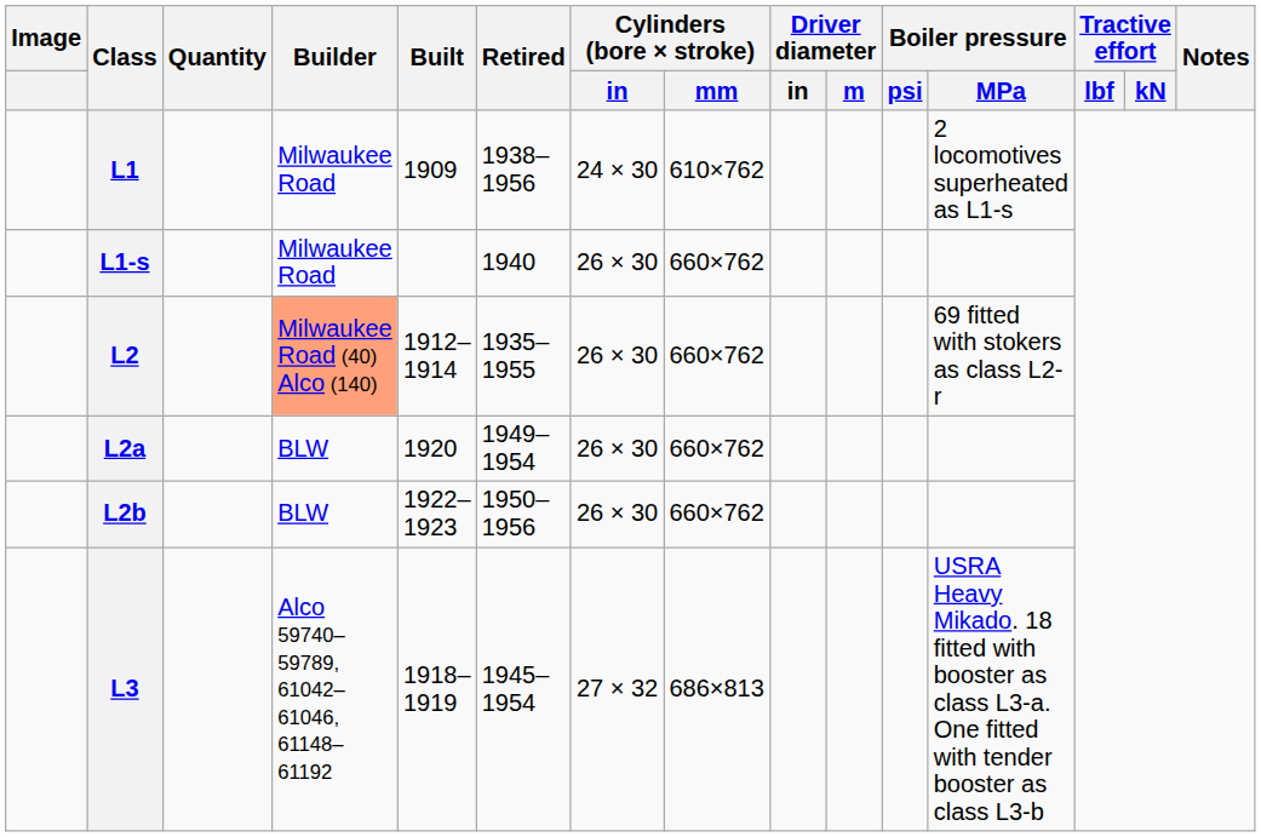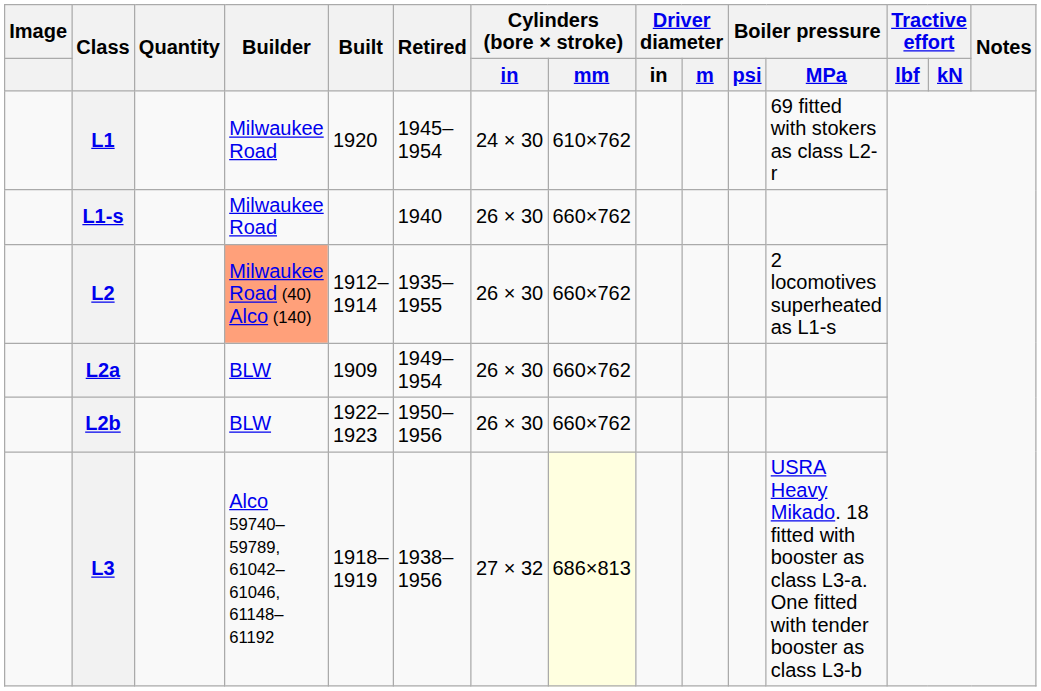L1 | Built: 1909 -> 1920
L1 | Retired: 1938–1956 -> 1945–1954
L1 | Boiler pressure / MPa: 2 locomotives superheated as L1-s -> 69 fitted with stokers as class L2-r
L2 | Boiler pressure / MPa: 69 fitted with stokers as class L2-r -> 2 locomotives superheated as L1-s
L2a | Built: 1920 -> 1909
L3 | Retired: 1945–1954 -> 1938–1956
L3 | Cylinders (bore × stroke) / mm: no background -> lightyellow background
